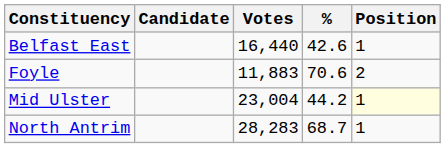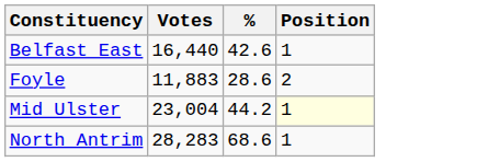- column: Candidate
Foyle | %: 70.6 -> 28.6
North Antrim | %: 68.7 -> 68.6
